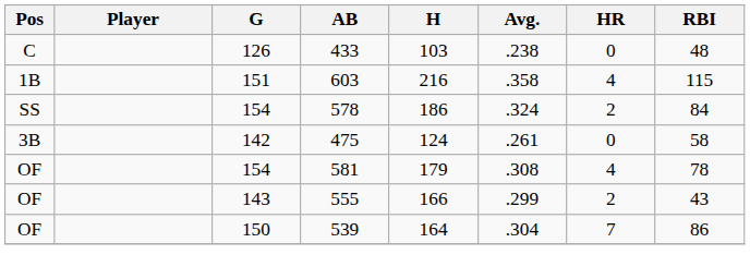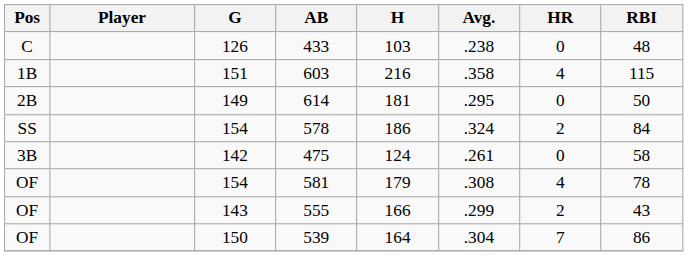+ row: 2B | 149 | 614 | 181 | .295 | 0 | 50
